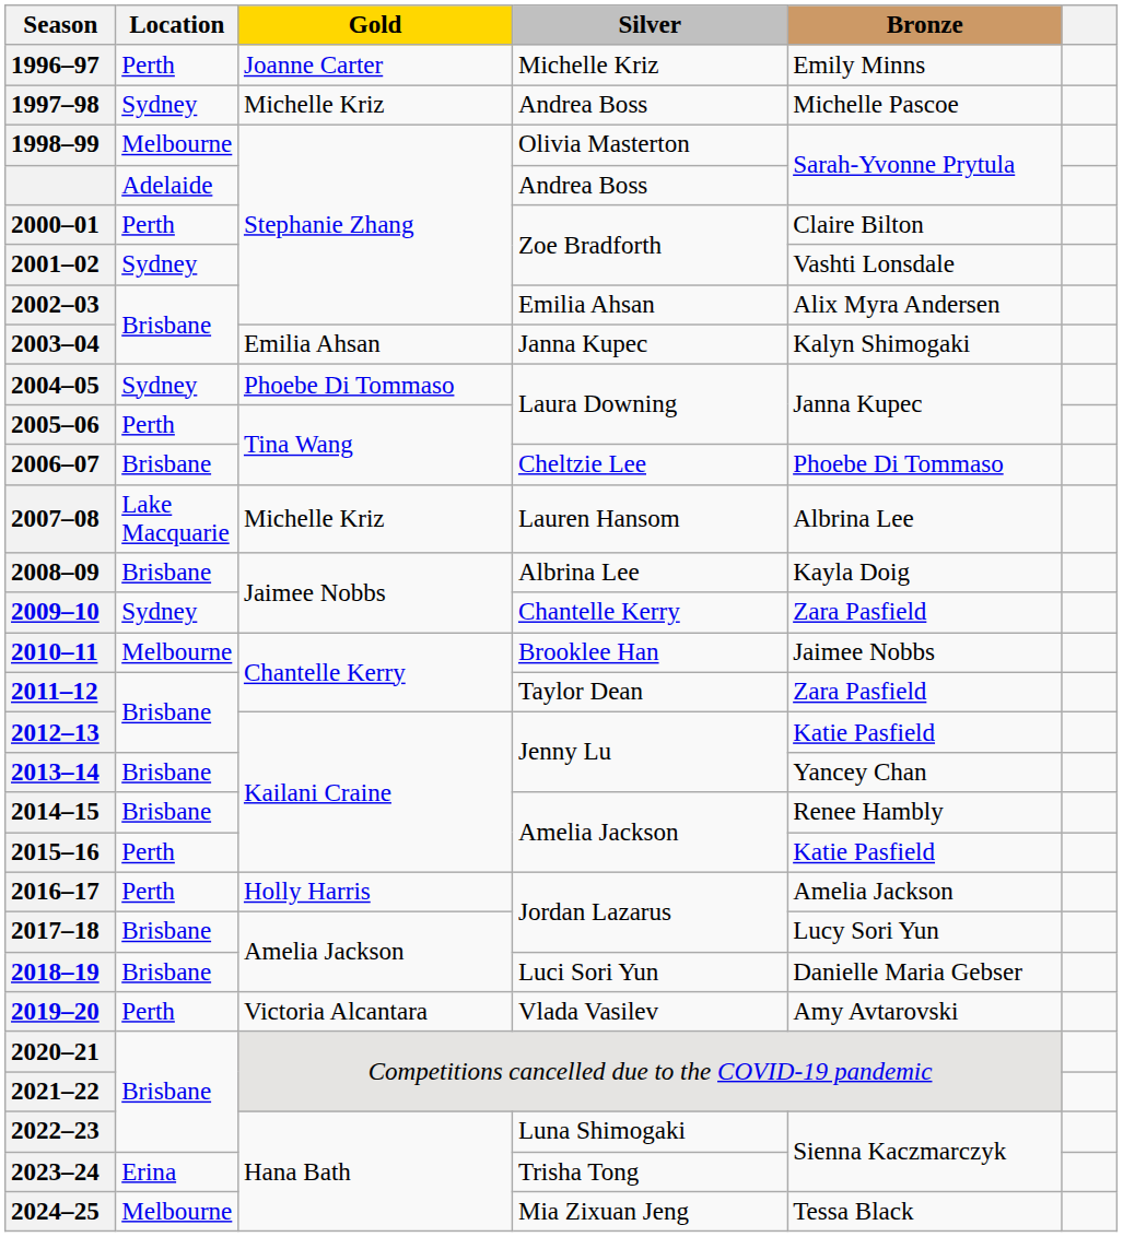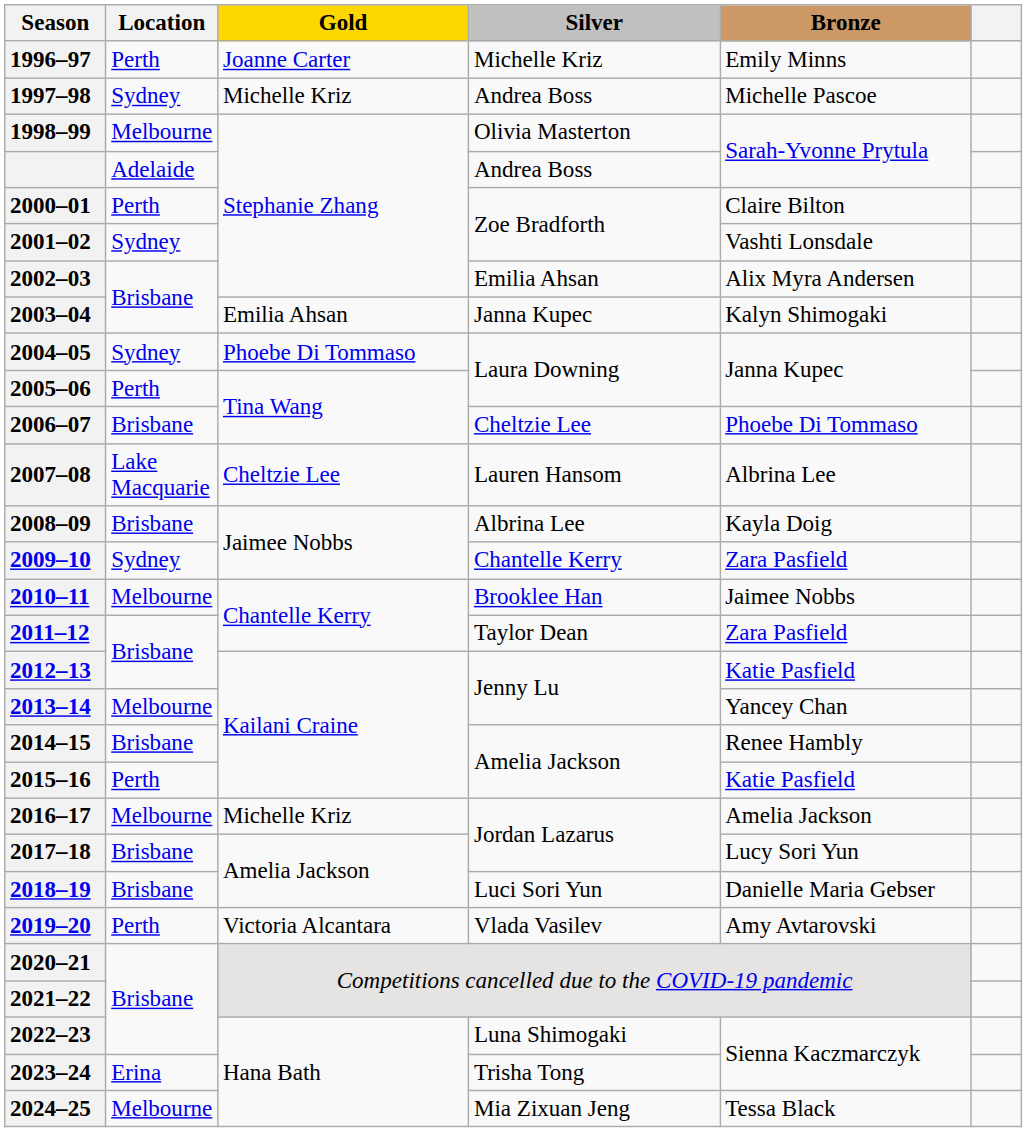2007–08 | Gold: Michelle Kriz -> Cheltzie Lee
2013–14 | Location: Brisbane -> Melbourne
2016–17 | Location: Perth -> Melbourne
2016–17 | Gold: Holly Harris -> Michelle Kriz
